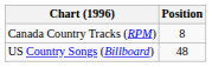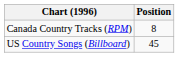US Country Songs (Billboard) | Position: 48 -> 45
